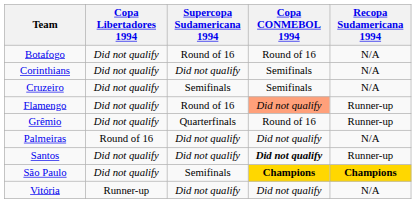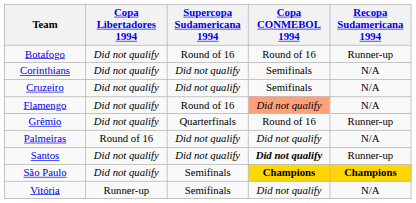Botafogo | Recopa Sudamericana 1994: N/A -> Runner-up
Cruzeiro | Supercopa Sudamericana 1994: Semifinals -> Did not qualify
Flamengo | Recopa Sudamericana 1994: Runner-up -> N/A
Vitória | Supercopa Sudamericana 1994: Did not qualify -> Semifinals
